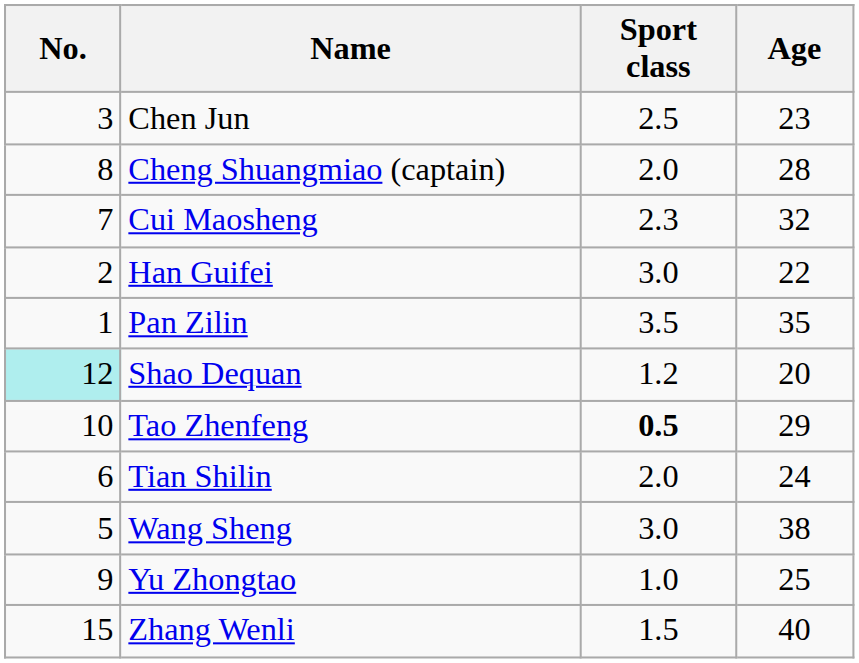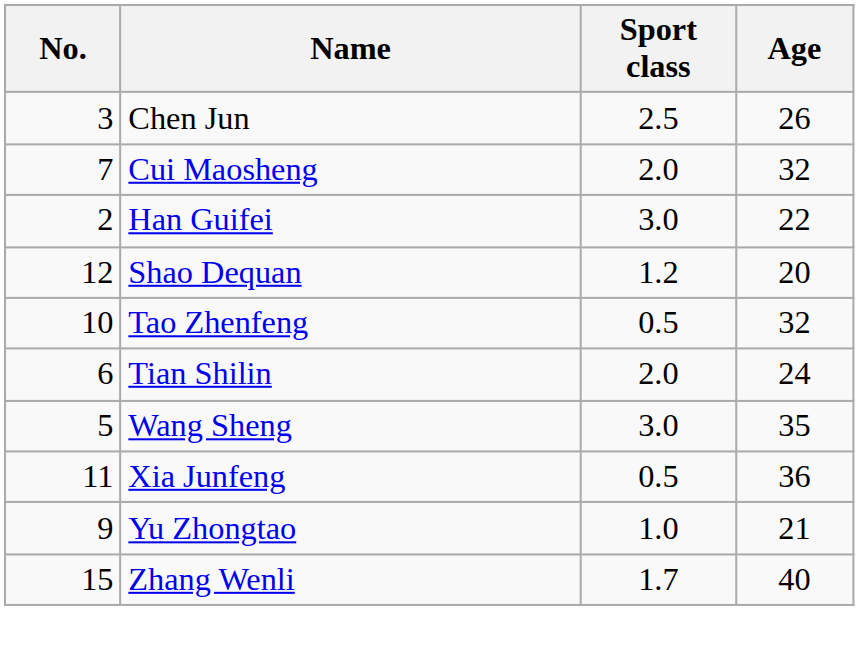Chen Jun | Age: 23 -> 26
- row: 8 | Cheng Shuangmiao (captain) | 2.0 | 28
Cui Maosheng | Sport class: 2.3 -> 2.0
- row: 1 | Pan Zilin | 3.5 | 35
Shao Dequan | No.: paleturquoise background -> no background
Tao Zhenfeng | Sport class: bold -> normal
Tao Zhenfeng | Age: 29 -> 32
Wang Sheng | Age: 38 -> 35
+ row: 11 | Xia Junfeng | 0.5 | 36
Yu Zhongtao | Age: 25 -> 21
Zhang Wenli | Sport class: 1.5 -> 1.7
